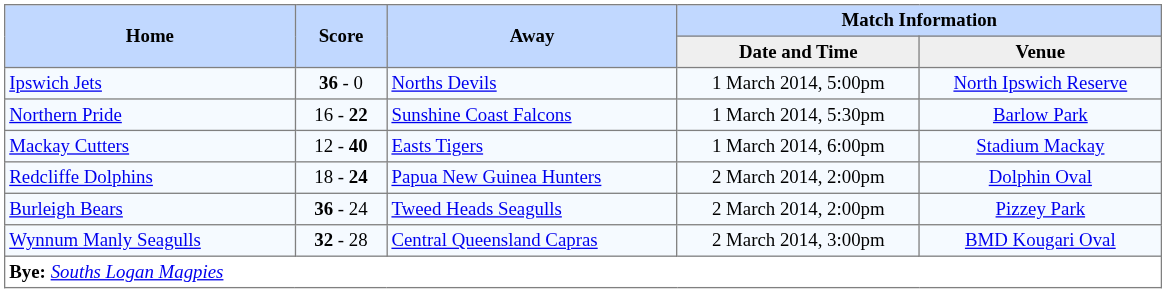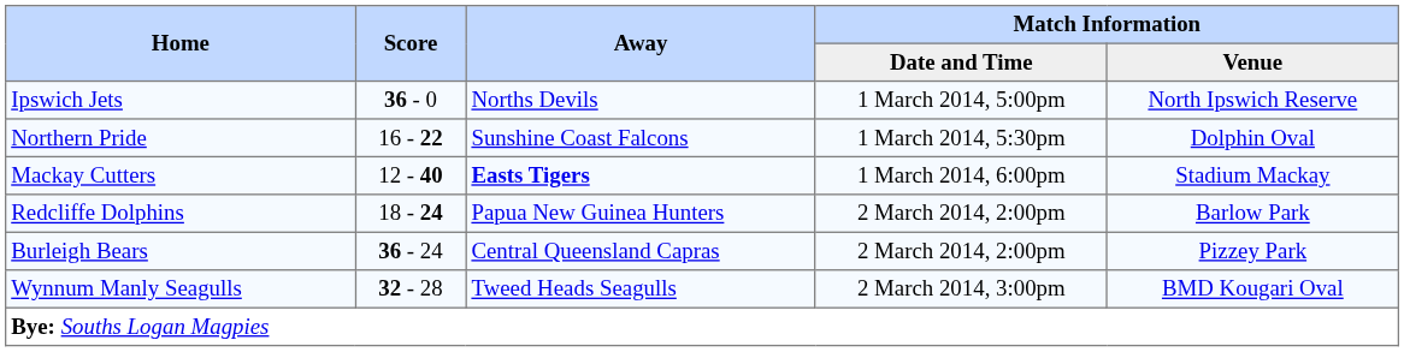Northern Pride | Match Information / Venue: Barlow Park -> Dolphin Oval
Mackay Cutters | Away: normal -> bold
Redcliffe Dolphins | Match Information / Venue: Dolphin Oval -> Barlow Park
Burleigh Bears | Away: Tweed Heads Seagulls -> Central Queensland Capras
Wynnum Manly Seagulls | Away: Central Queensland Capras -> Tweed Heads Seagulls
